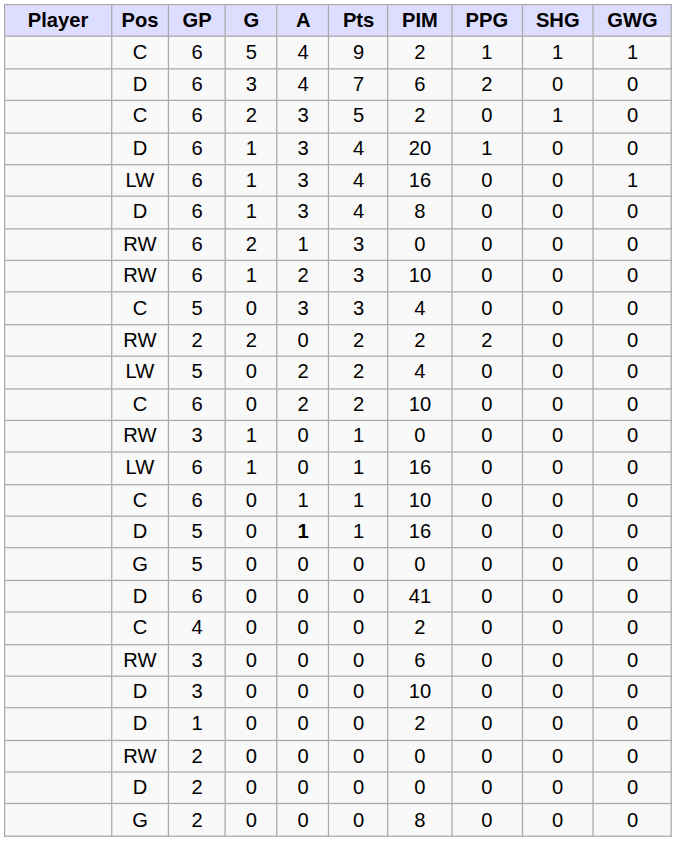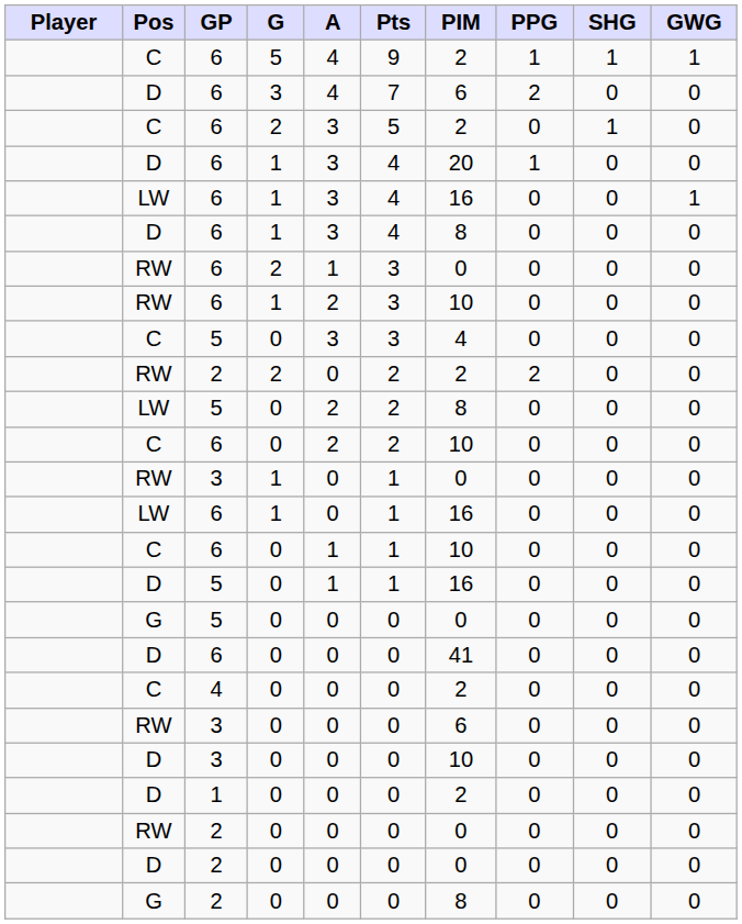LW / 5 | PIM: 4 -> 8
D / 5 | A: bold -> normal
